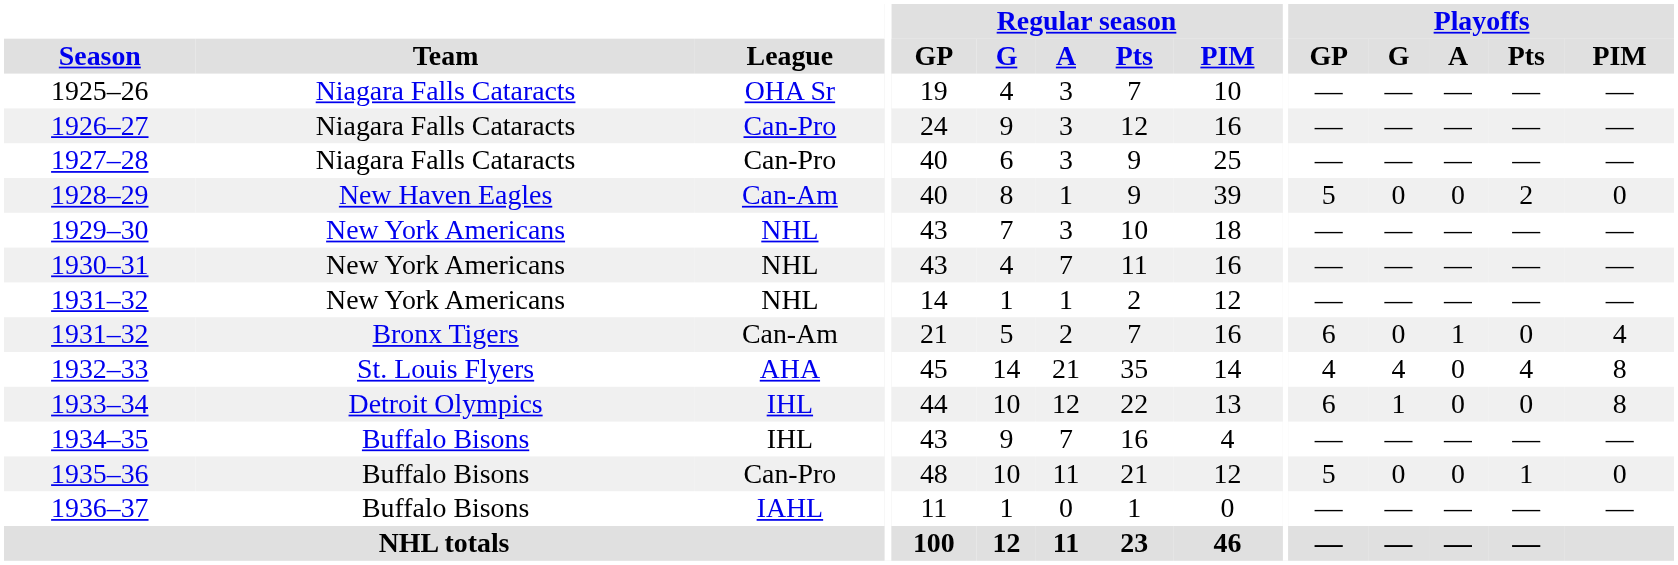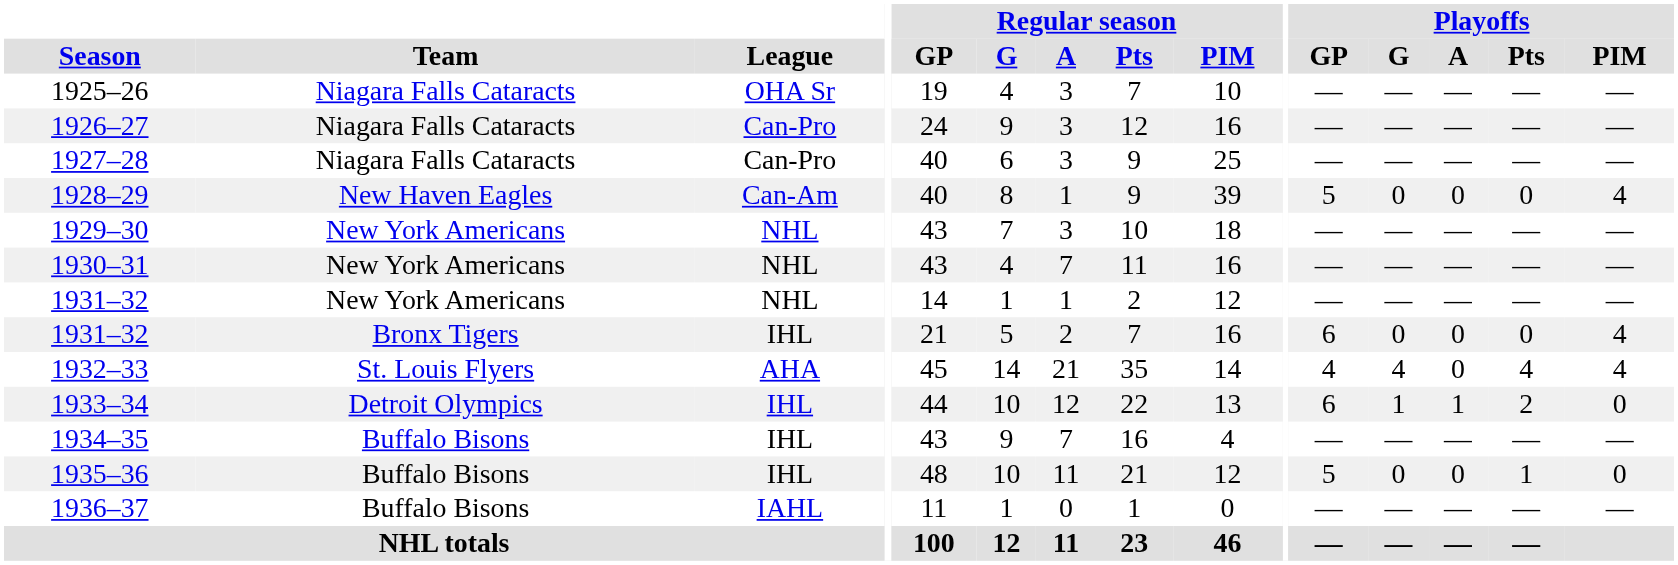1928–29 | Playoffs / Pts: 2 -> 0
1928–29 | Playoffs / PIM: 0 -> 4
1931–32 / Bronx Tigers | League: Can-Am -> IHL
1931–32 / Bronx Tigers | Playoffs / A: 1 -> 0
1932–33 | Playoffs / PIM: 8 -> 4
1933–34 | Playoffs / A: 0 -> 1
1933–34 | Playoffs / Pts: 0 -> 2
1933–34 | Playoffs / PIM: 8 -> 0
1935–36 | League: Can-Pro -> IHL
